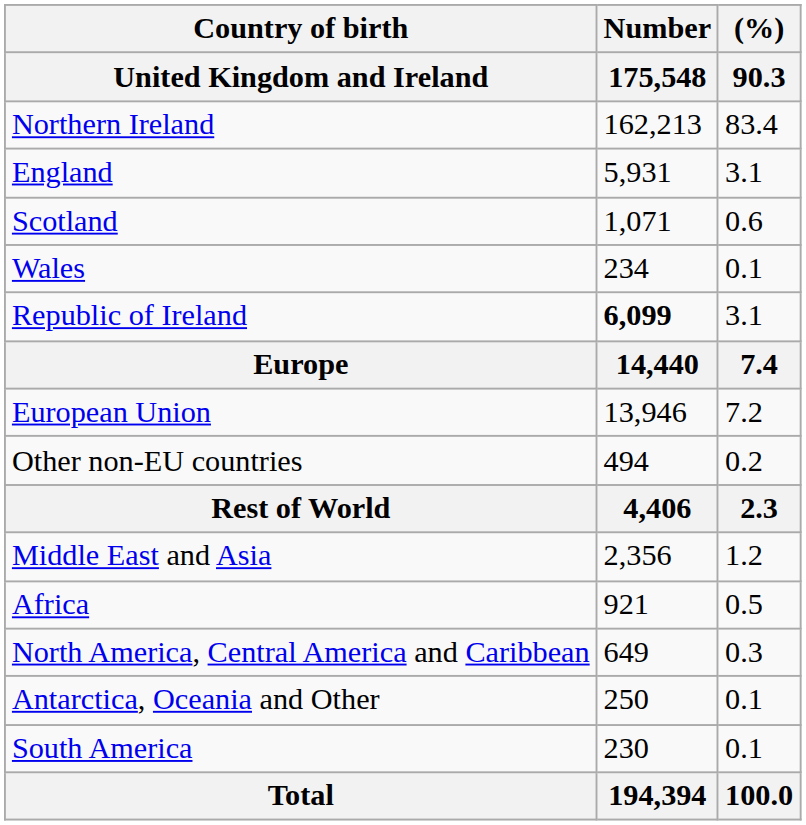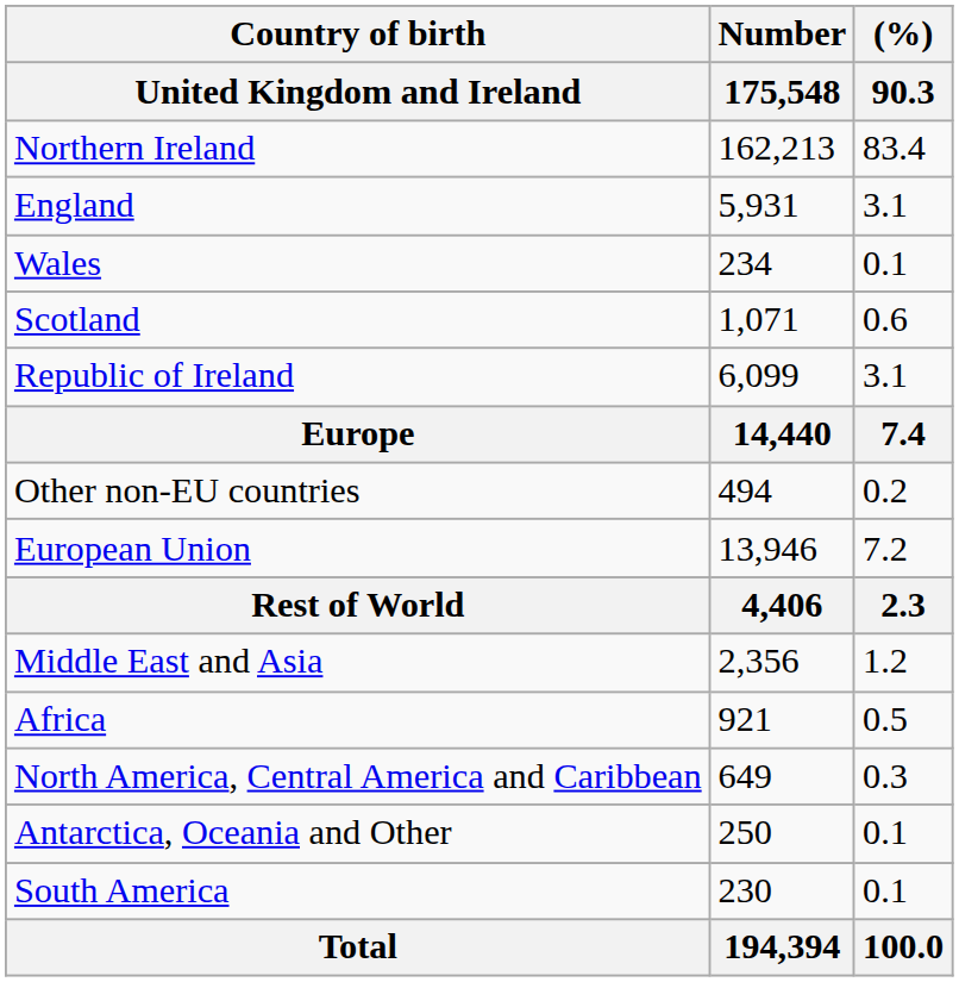rows swapped: Scotland <-> Wales
Republic of Ireland | Number / 175,548: bold -> normal
rows swapped: European Union <-> Other non-EU countries
